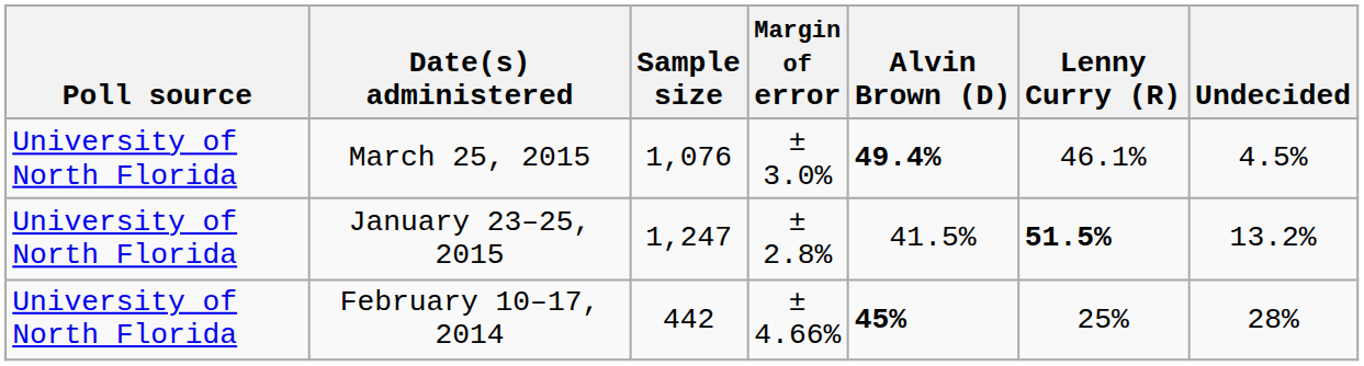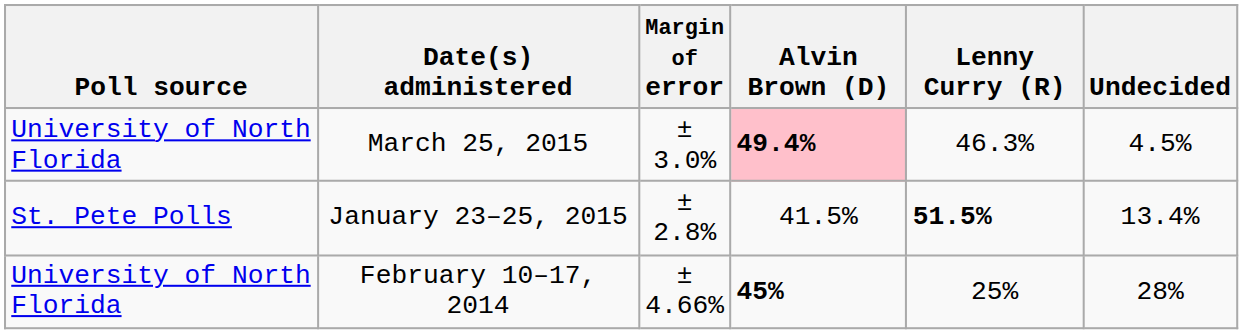- column: Sample size | 1,076 | 1,247 | 442
March 25, 2015 | Alvin Brown (D): no background -> pink background
March 25, 2015 | Lenny Curry (R): 46.1% -> 46.3%
January 23–25, 2015 | Poll source: University of North Florida -> St. Pete Polls
January 23–25, 2015 | Undecided: 13.2% -> 13.4%
